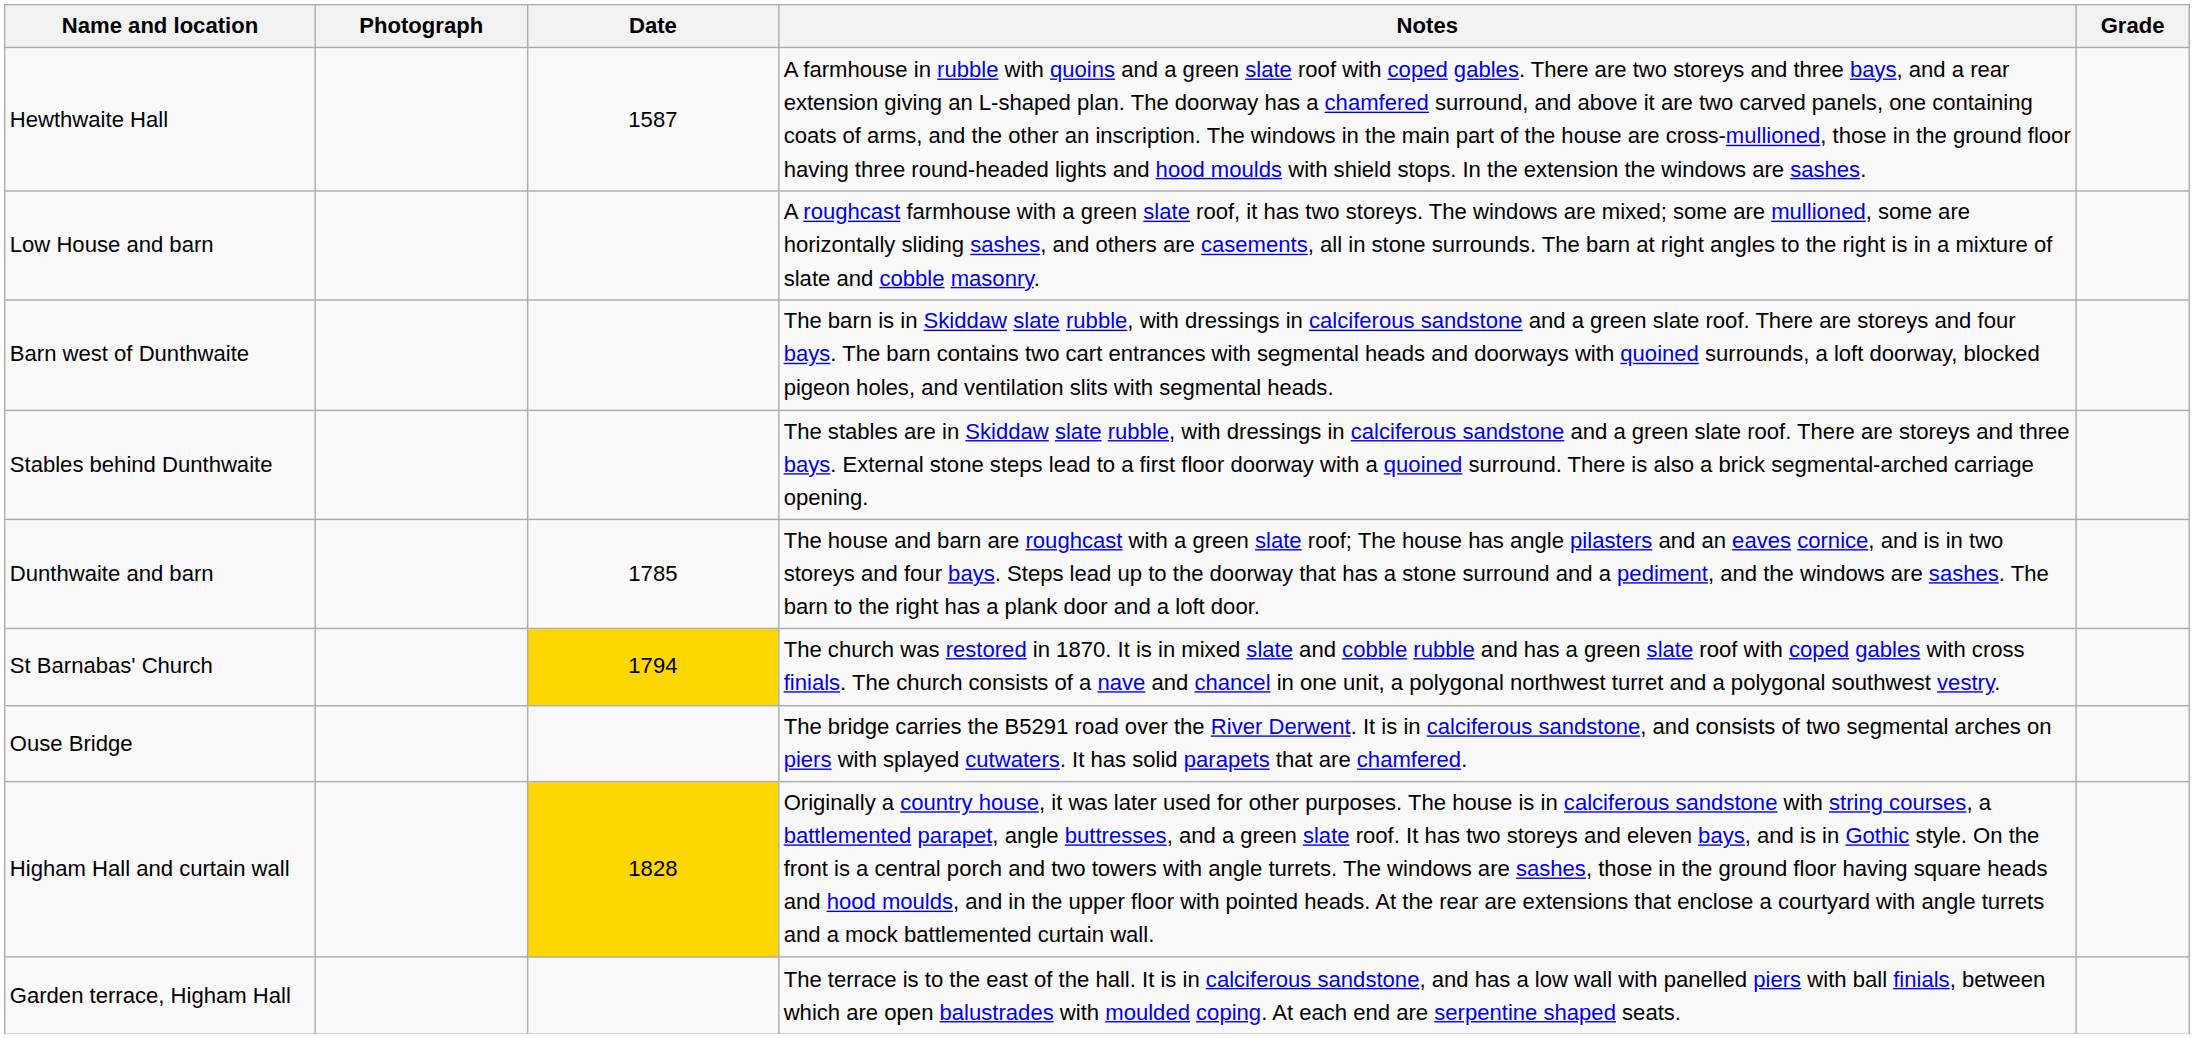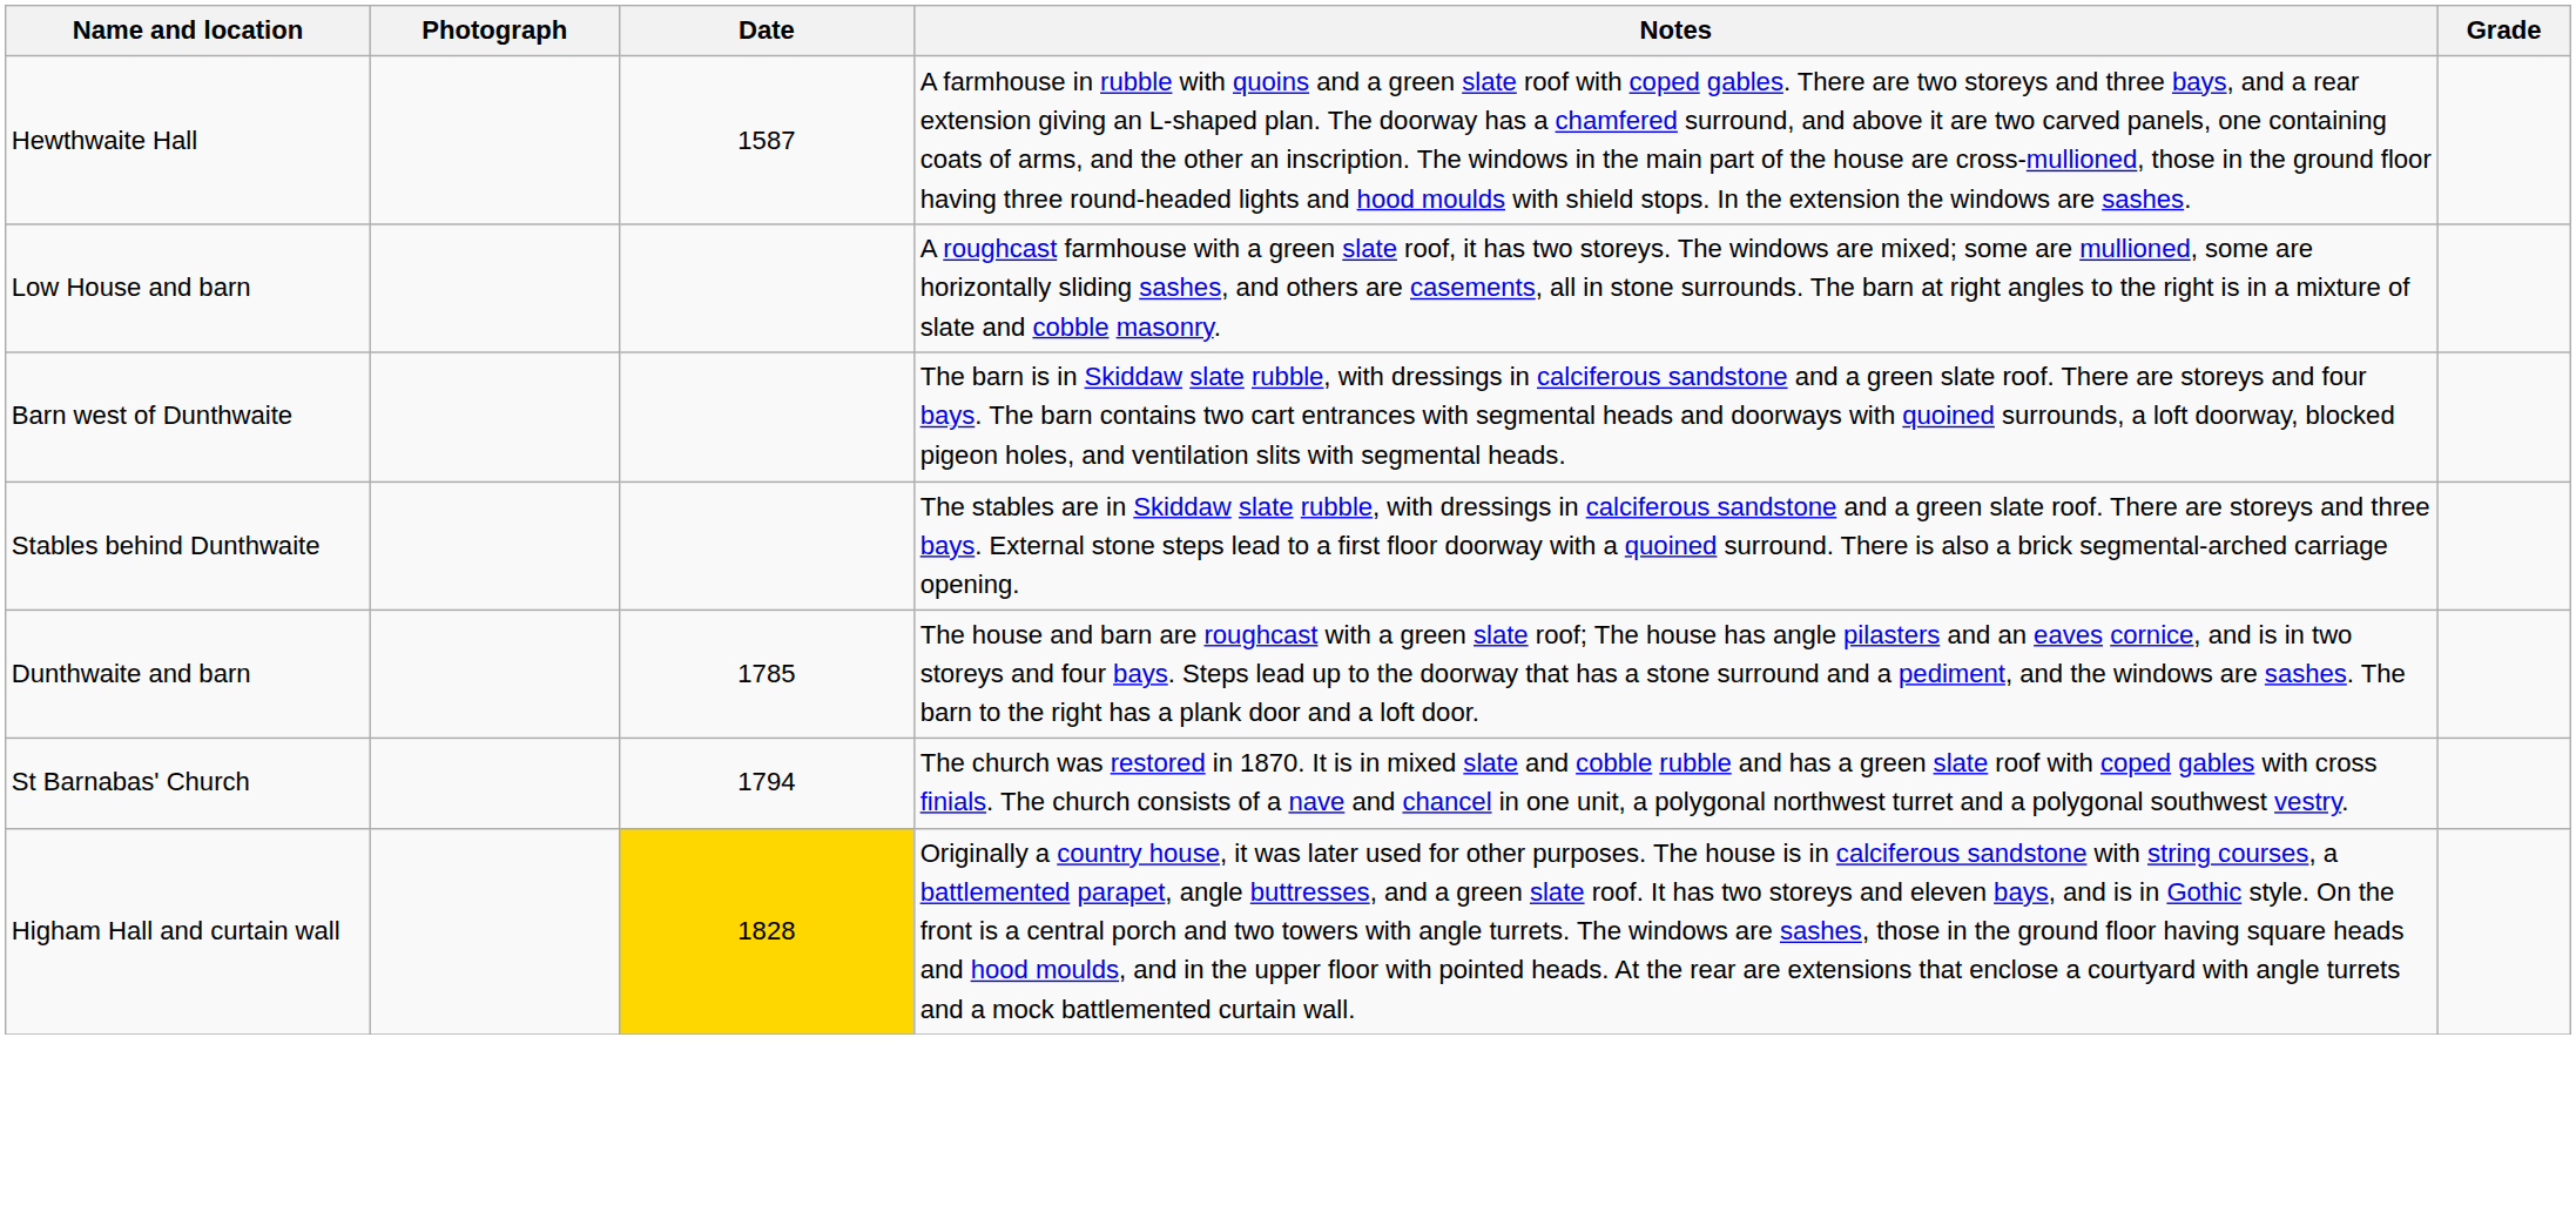St Barnabas' Church | Date: gold background -> no background
- row: Ouse Bridge | The bridge carries the B5291 road over the River Derwent. It is in calciferous sandstone, and consists of two segmental arches on piers with splayed cutwaters. It has solid parapets that are chamfered.
- row: Garden terrace, Higham Hall | The terrace is to the east of the hall. It is in calciferous sandstone, and has a low wall with panelled piers with ball finials, between which are open balustrades with moulded coping. At each end are serpentine shaped seats.
